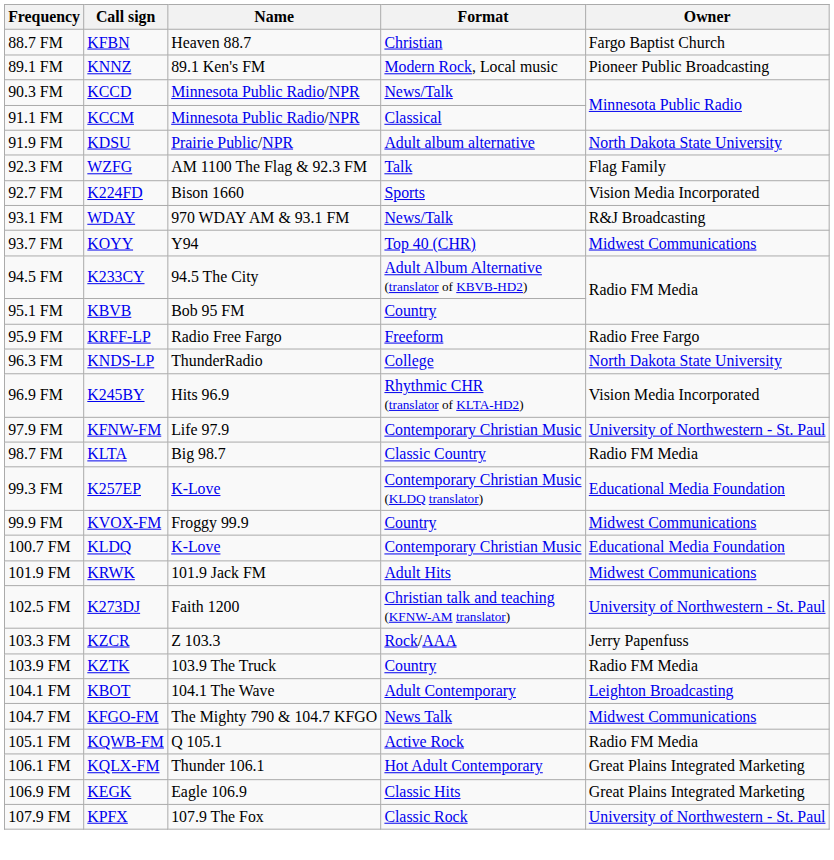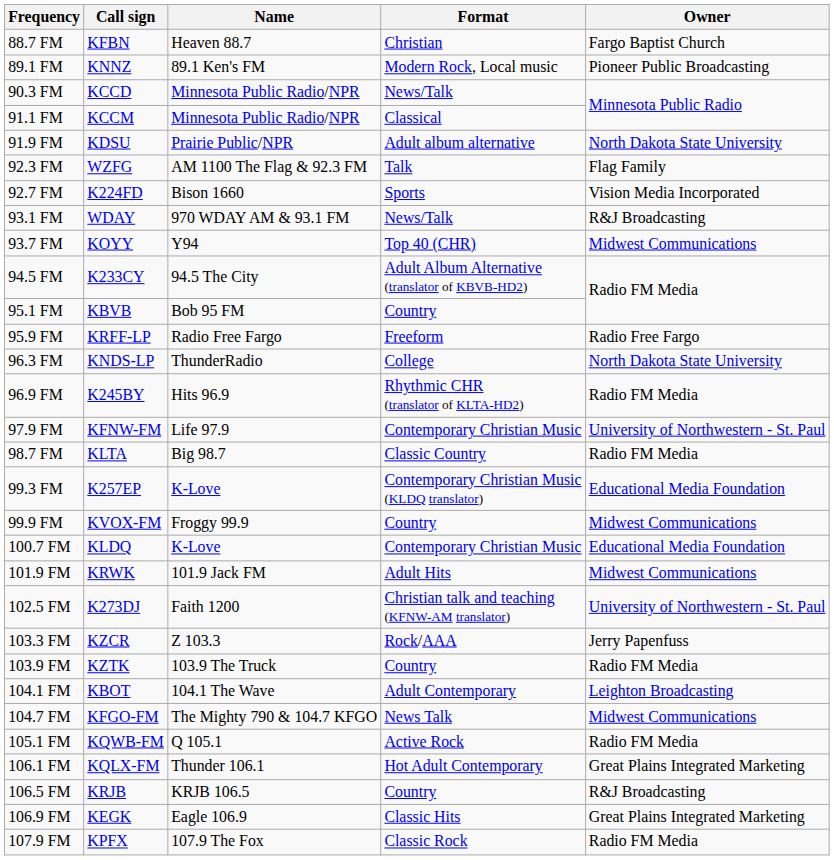96.9 FM | Owner: Vision Media Incorporated -> Radio FM Media
+ row: 106.5 FM | KRJB | KRJB 106.5 | Country | R&J Broadcasting
107.9 FM | Owner: University of Northwestern - St. Paul -> Radio FM Media
